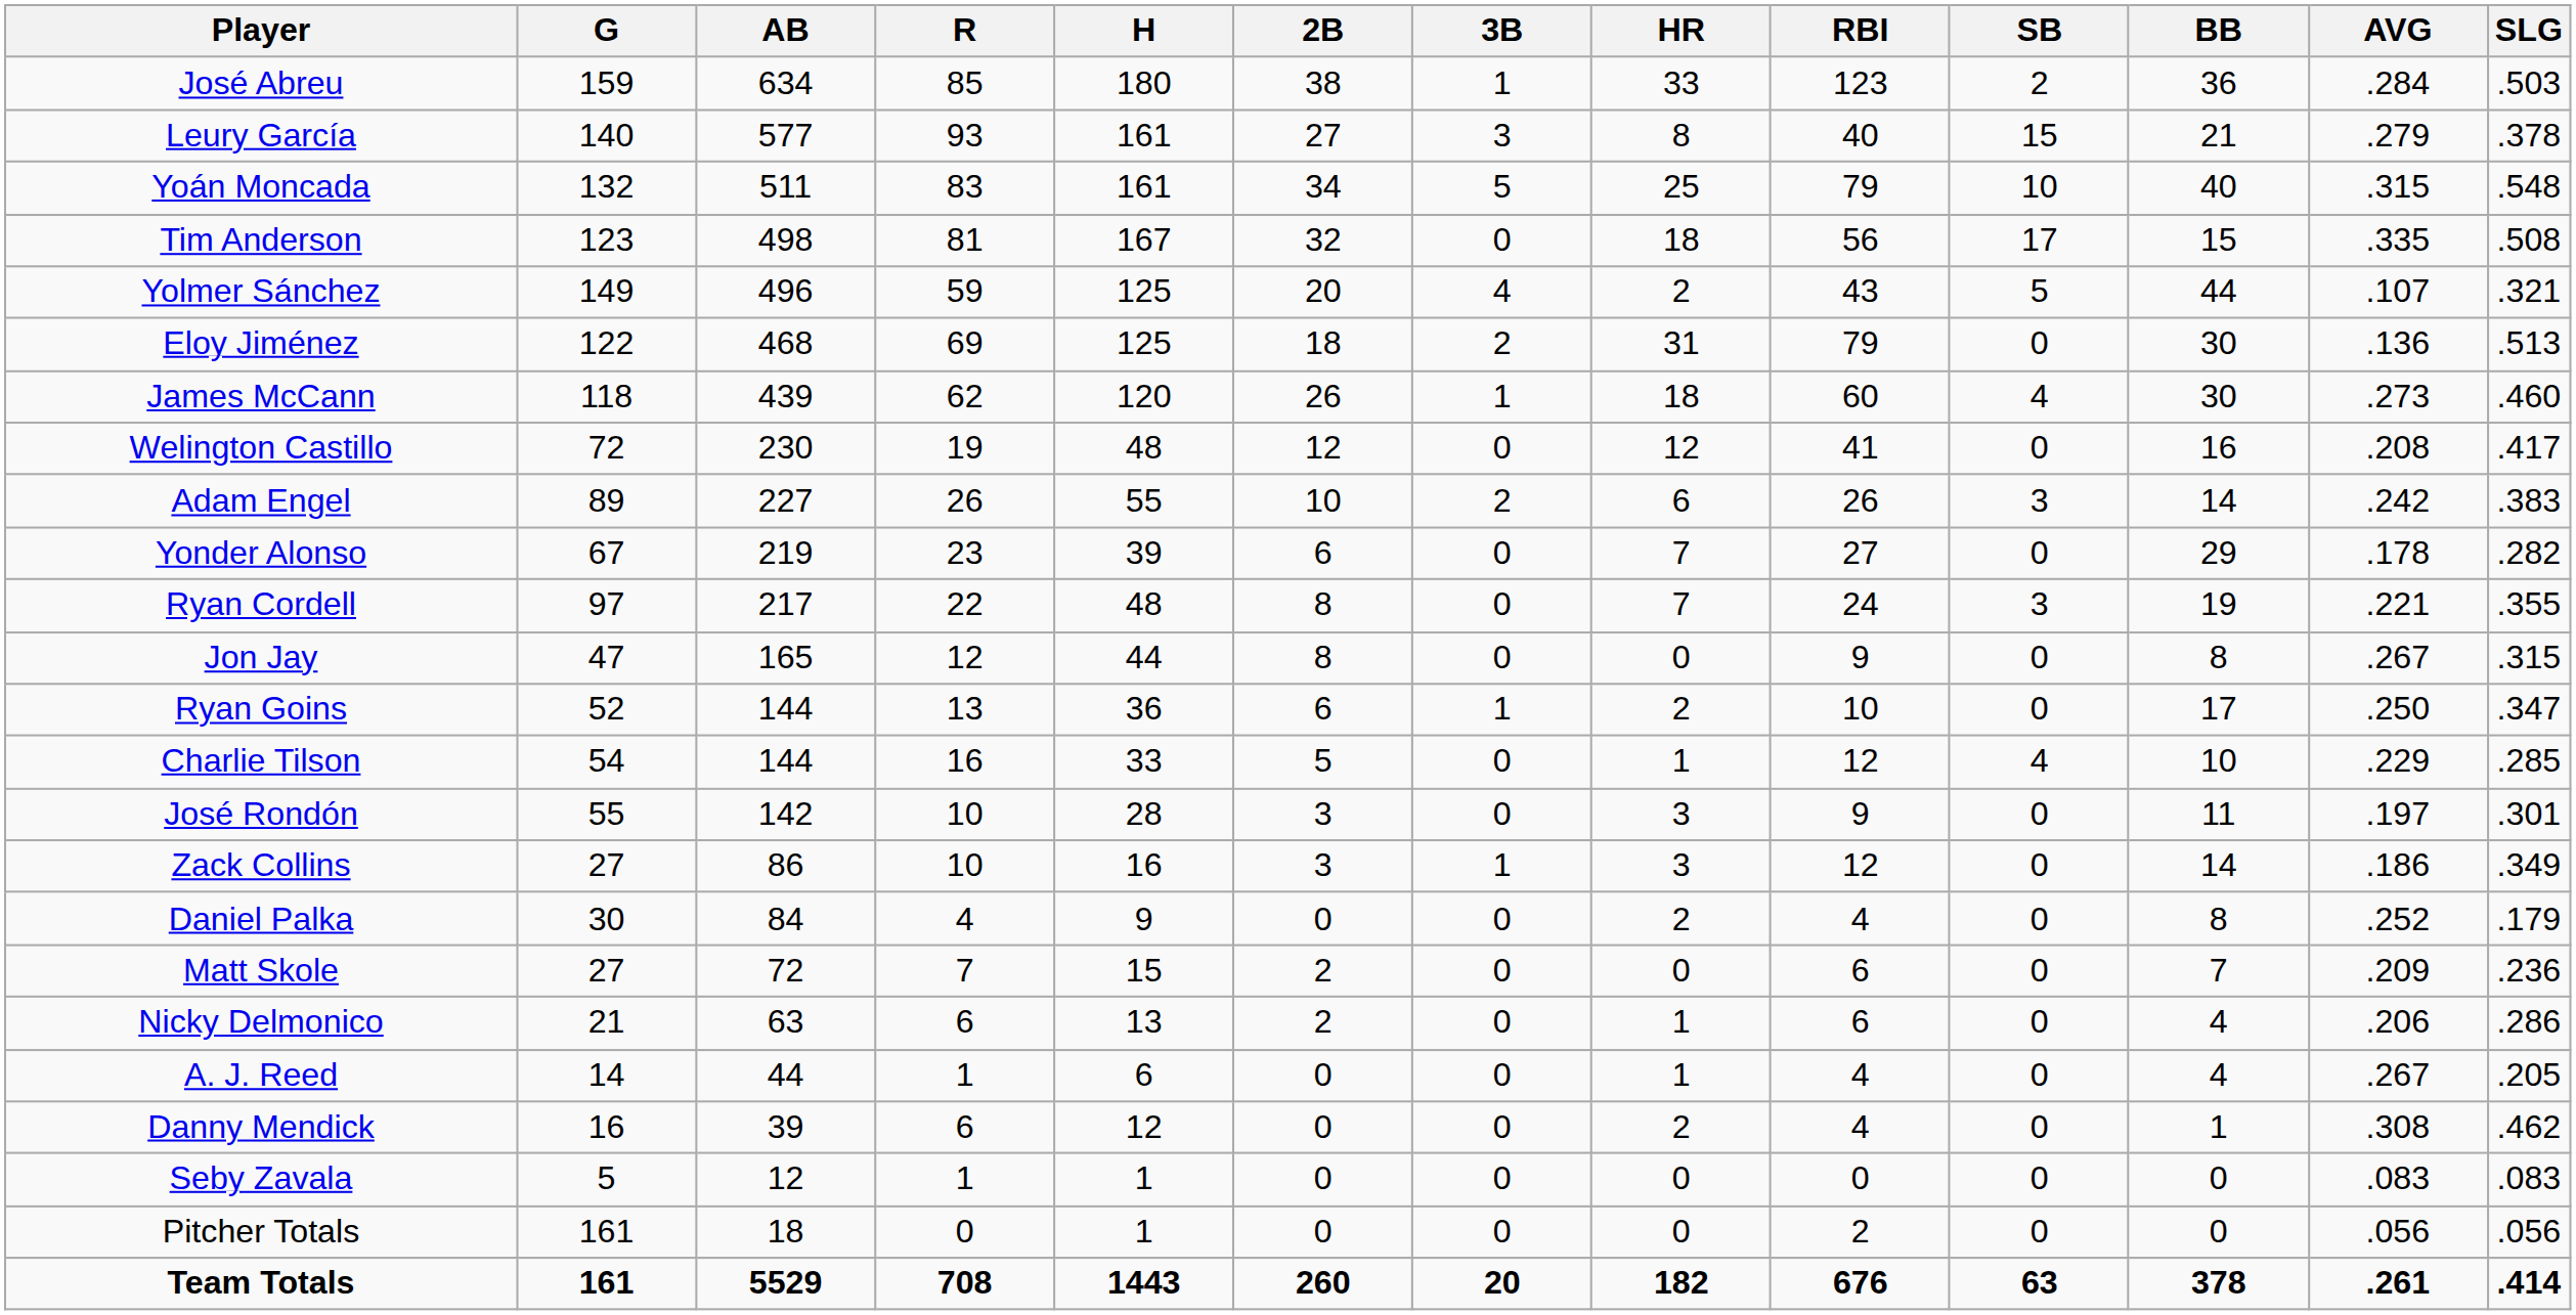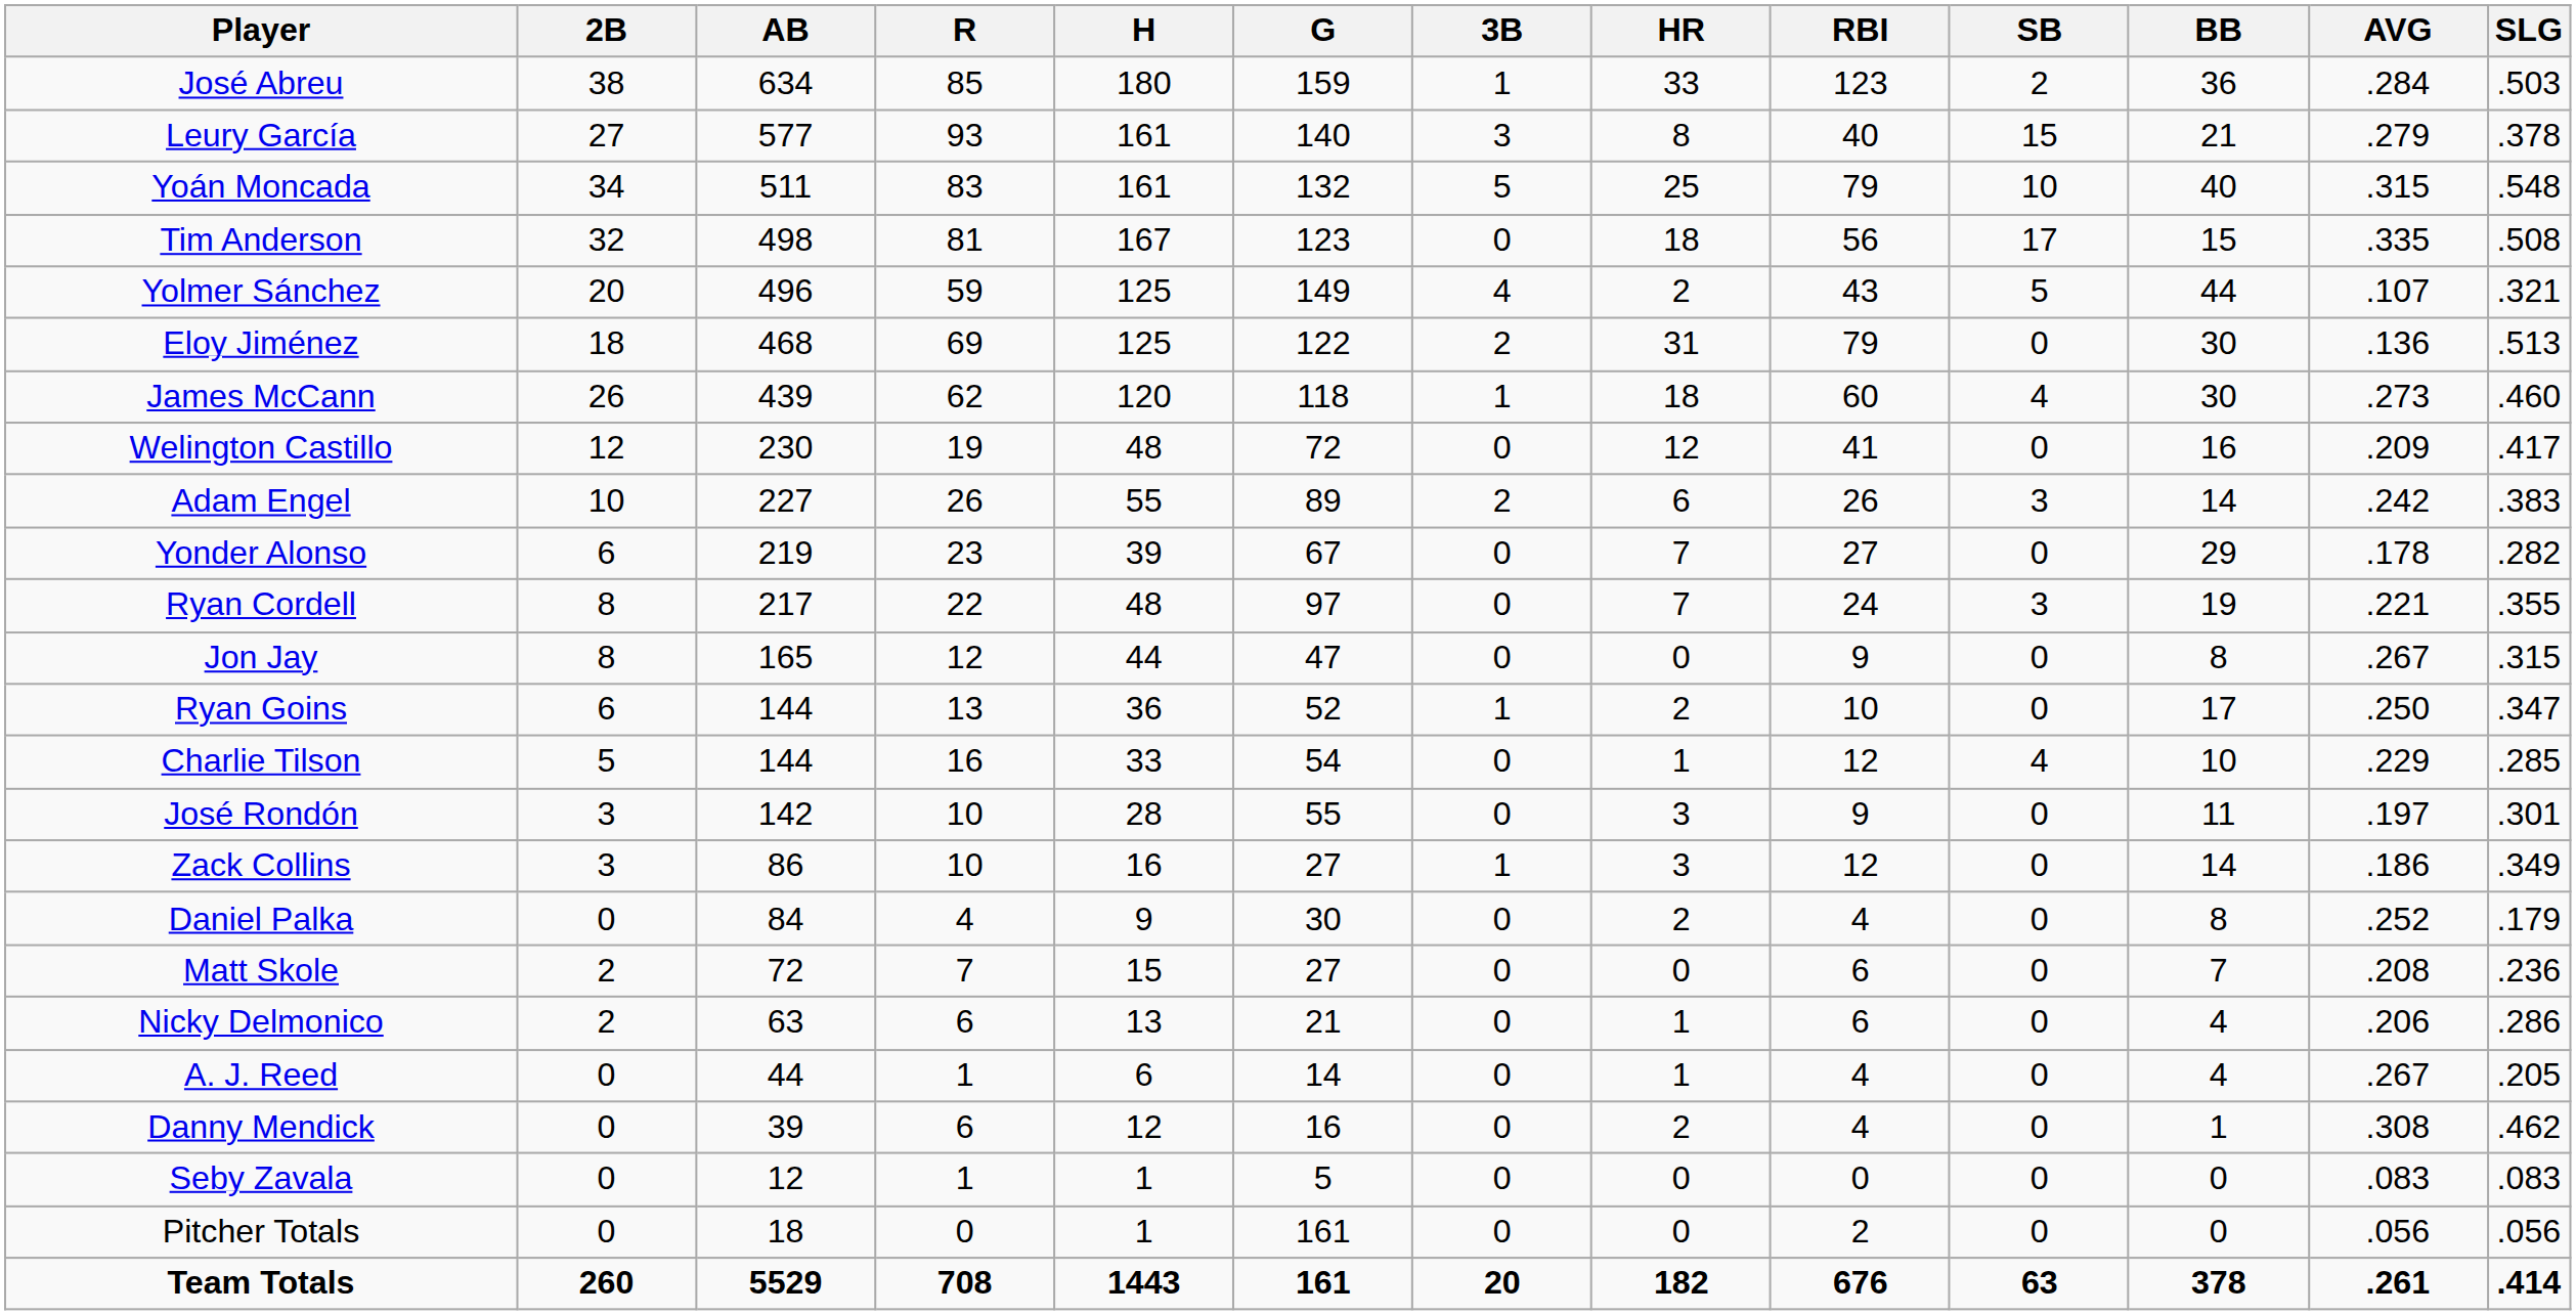columns swapped: G <-> 2B
Welington Castillo | AVG: .208 -> .209
Matt Skole | AVG: .209 -> .208
